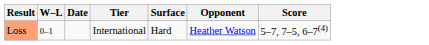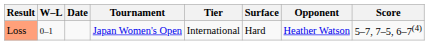+ column: Tournament | Japan Women's Open
